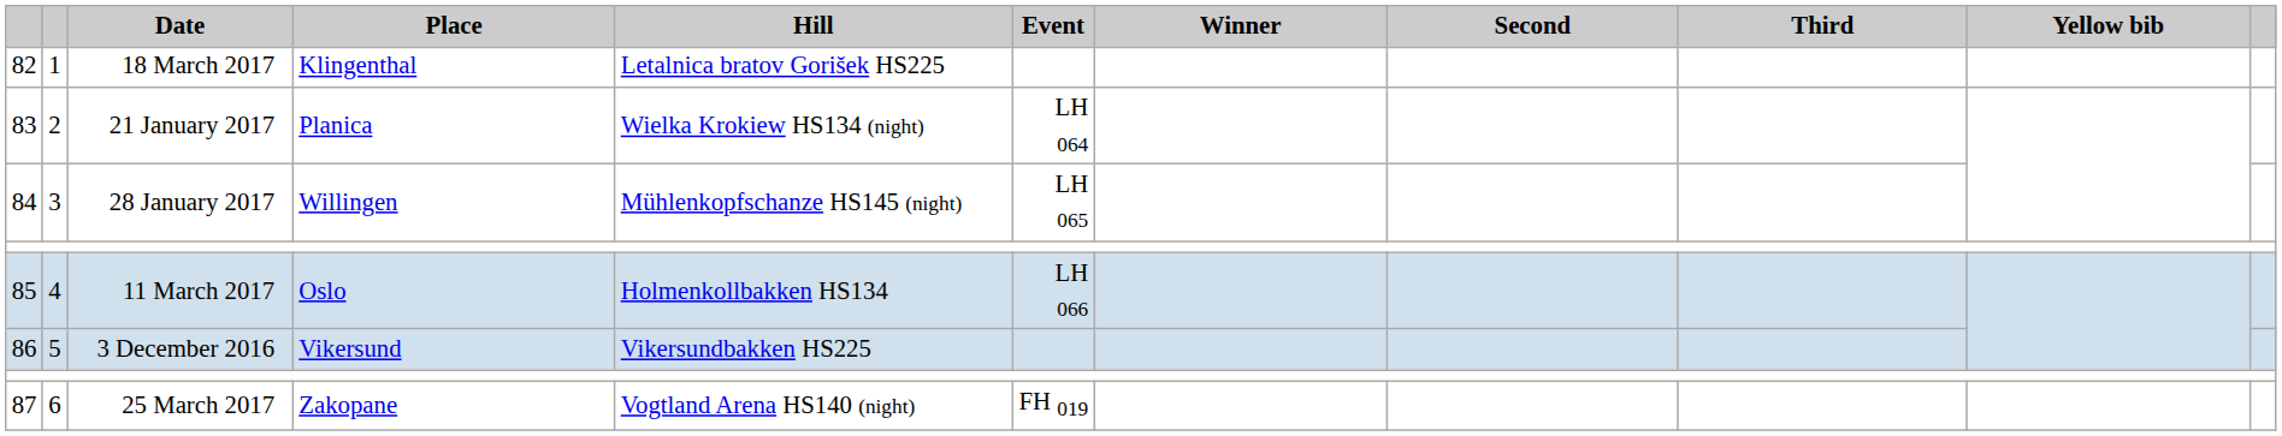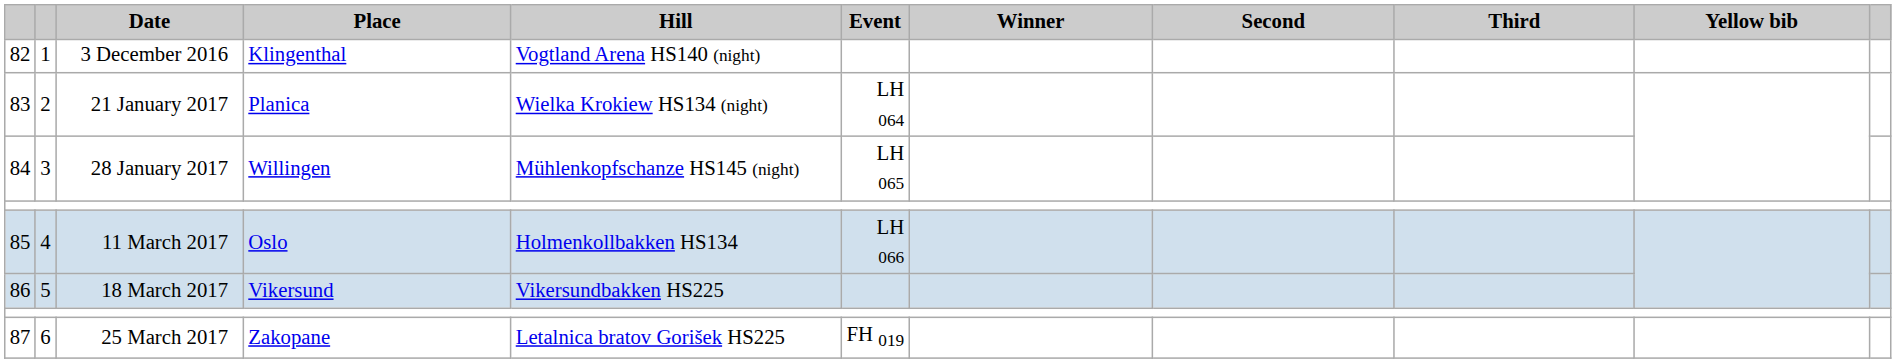82 | Date: 18 March 2017 -> 3 December 2016
82 | Hill: Letalnica bratov Gorišek HS225 -> Vogtland Arena HS140 (night)
86 | Date: 3 December 2016 -> 18 March 2017
87 | Hill: Vogtland Arena HS140 (night) -> Letalnica bratov Gorišek HS225
